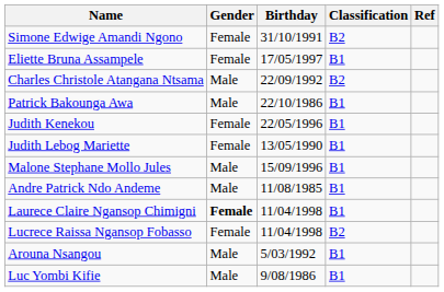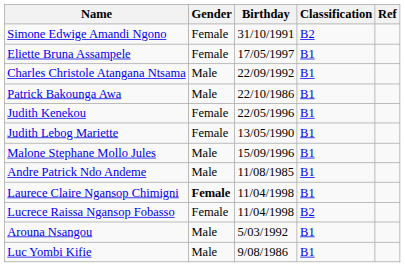Charles Christole Atangana Ntsama | Classification: B2 -> B1
